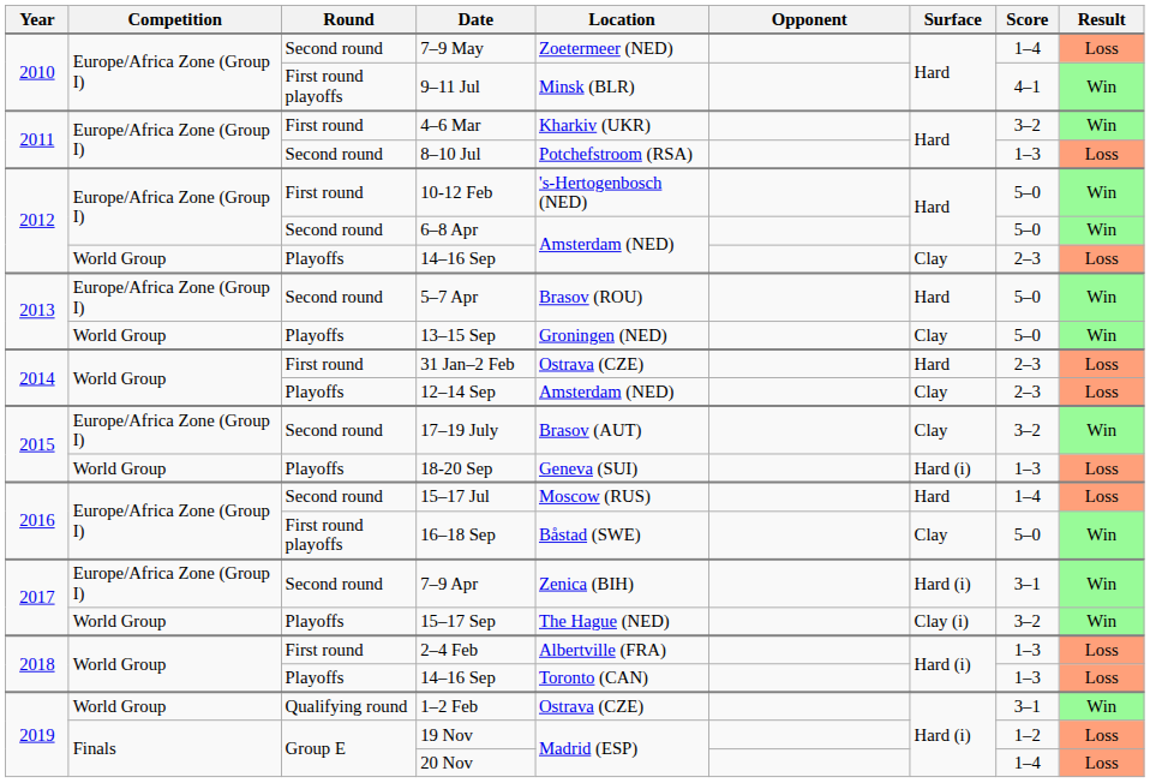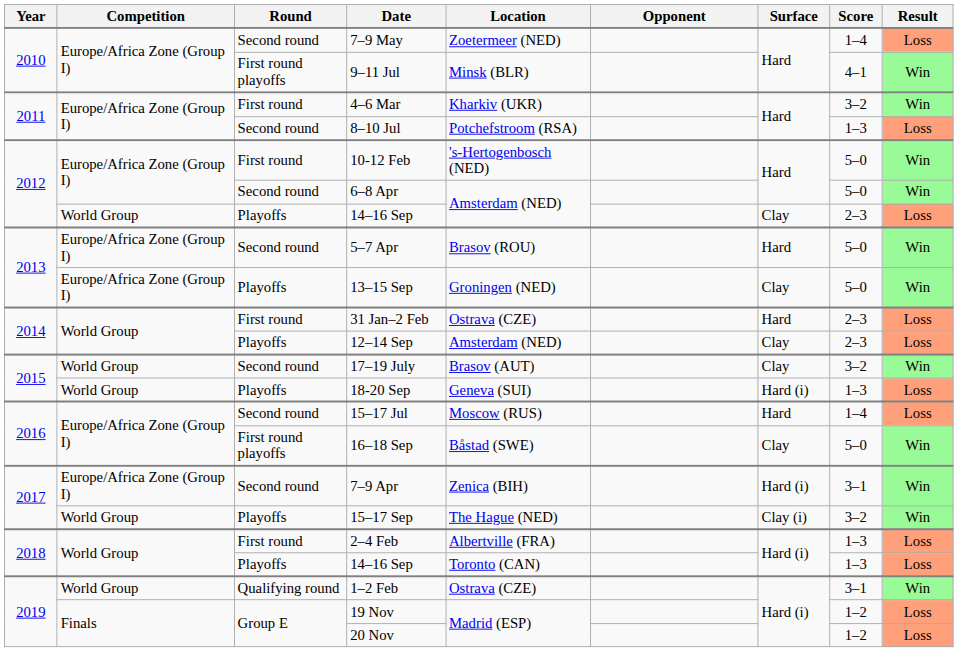13–15 Sep | Competition: World Group -> Europe/Africa Zone (Group I)
17–19 July | Competition: Europe/Africa Zone (Group I) -> World Group
20 Nov | Score: 1–4 -> 1–2
